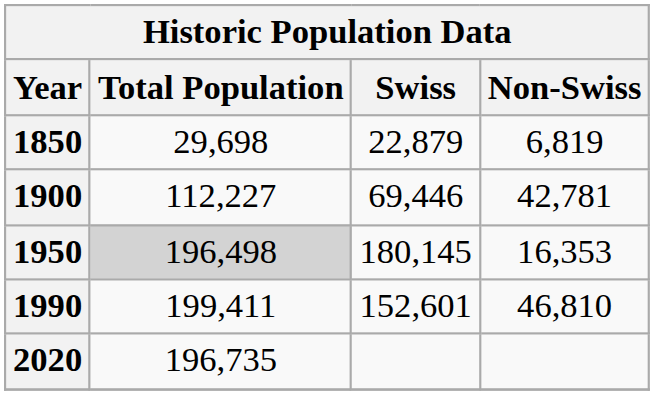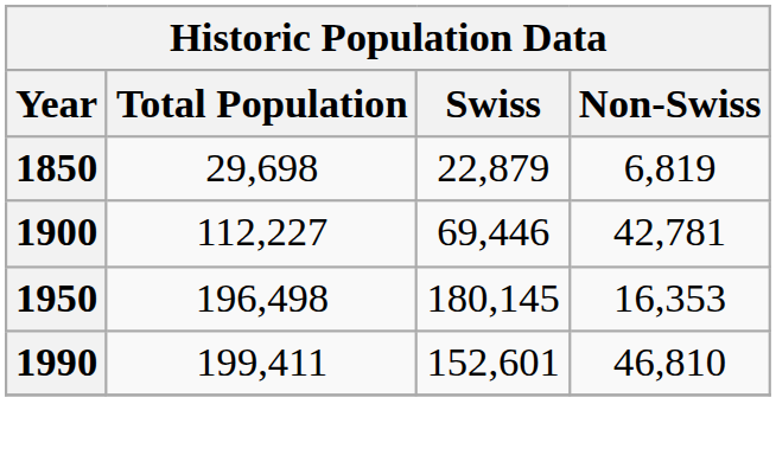1950 | Total Population: lightgrey background -> no background
- row: 2020 | 196,735
